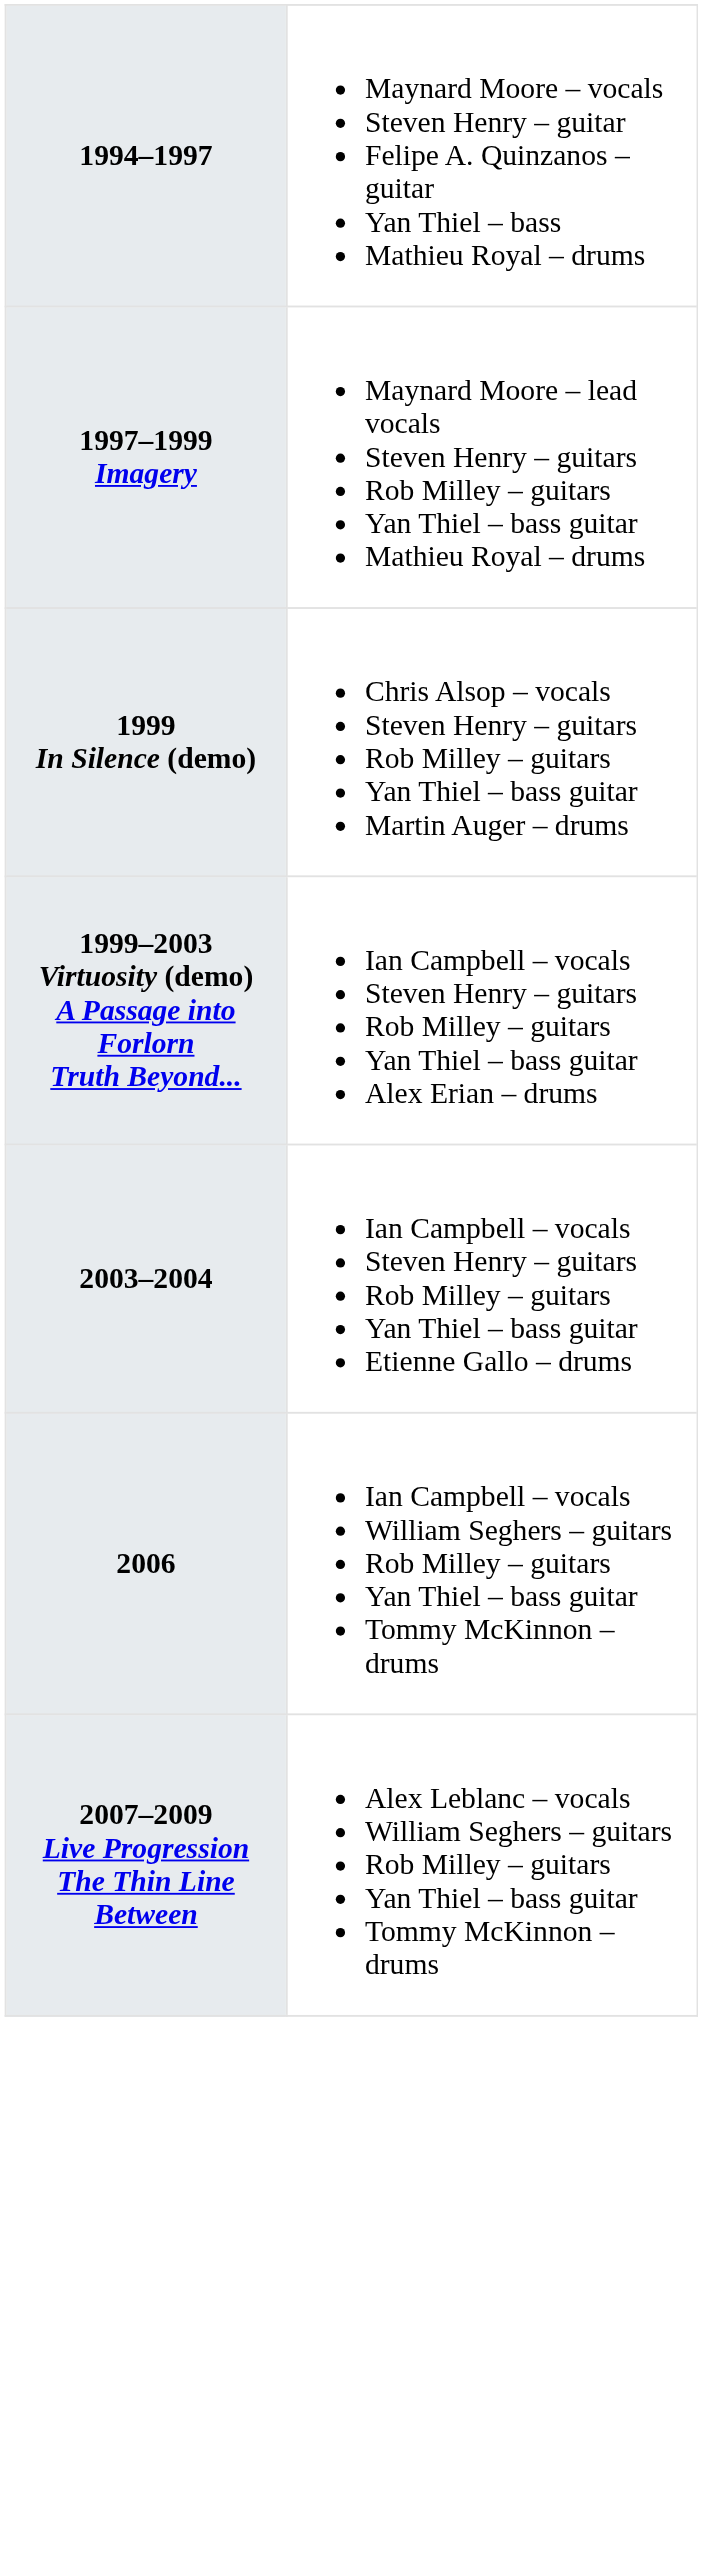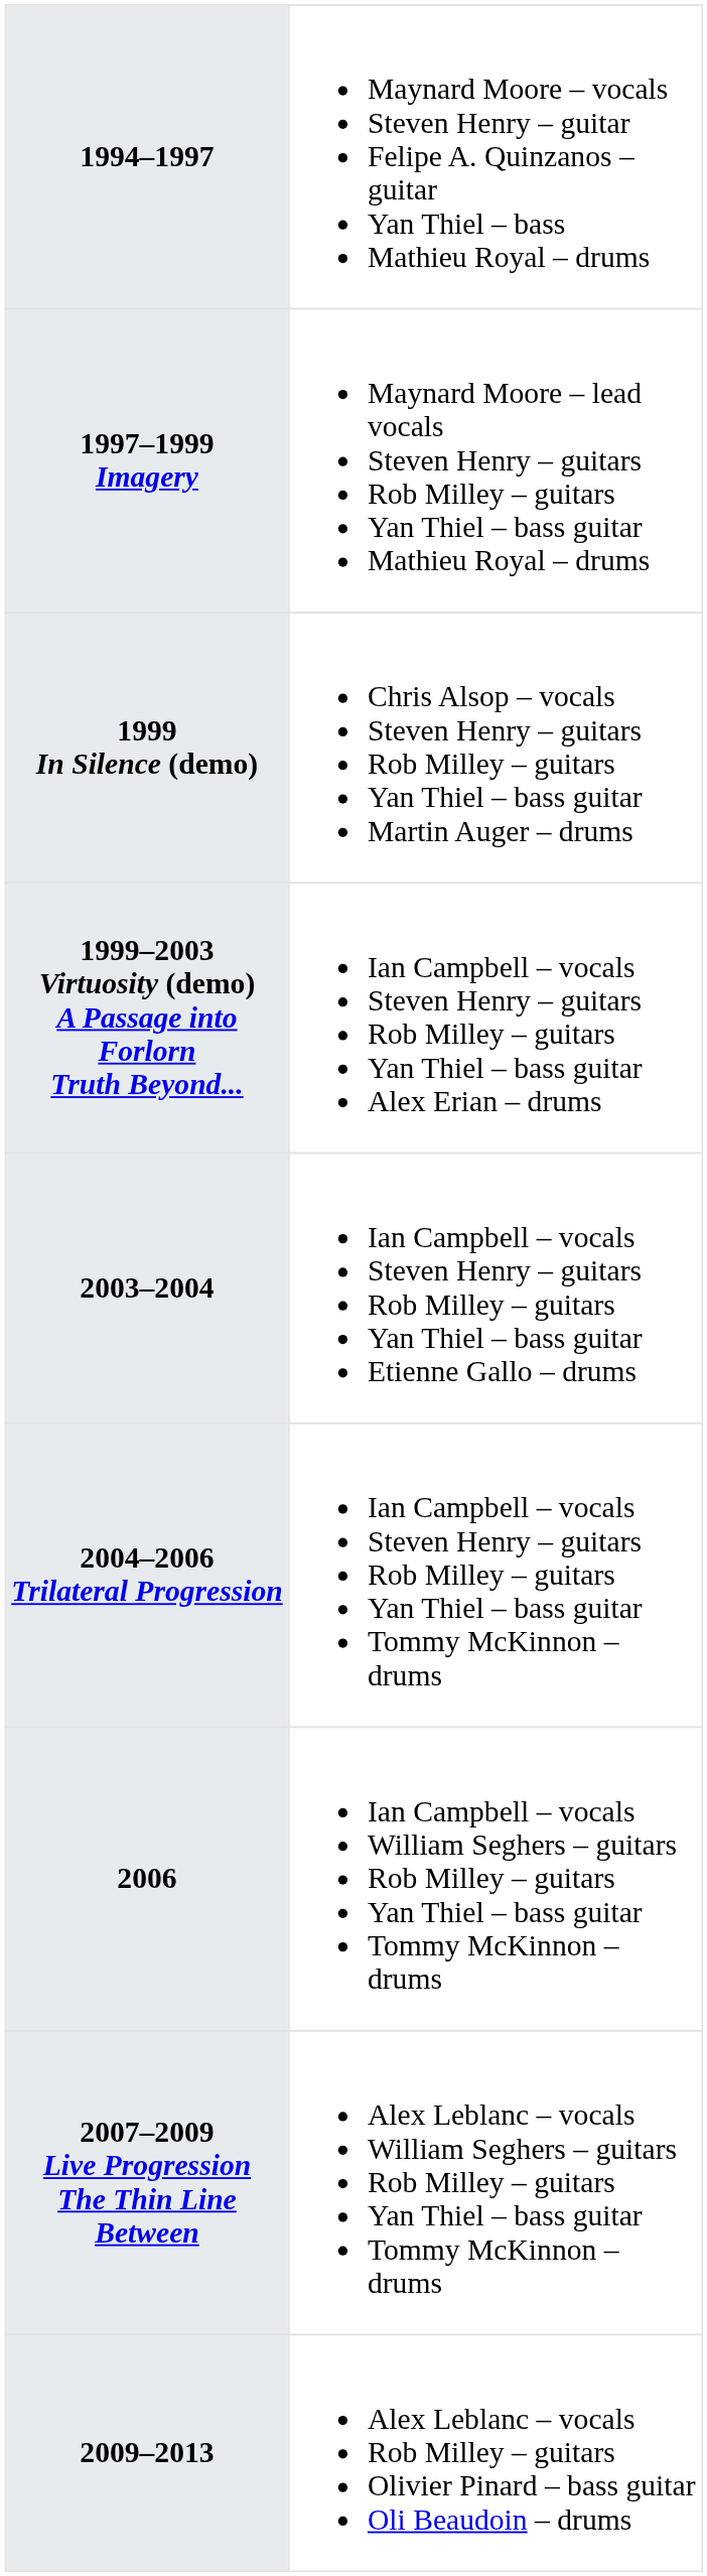+ row: 2004–2006 Trilateral Progression | Ian Campbell – vocals Steven Henry – guitars Rob Milley – guitars Yan Thiel – bass guitar Tommy McKinnon – drums
+ row: 2009–2013 | Alex Leblanc – vocals Rob Milley – guitars Olivier Pinard – bass guitar Oli Beaudoin – drums
